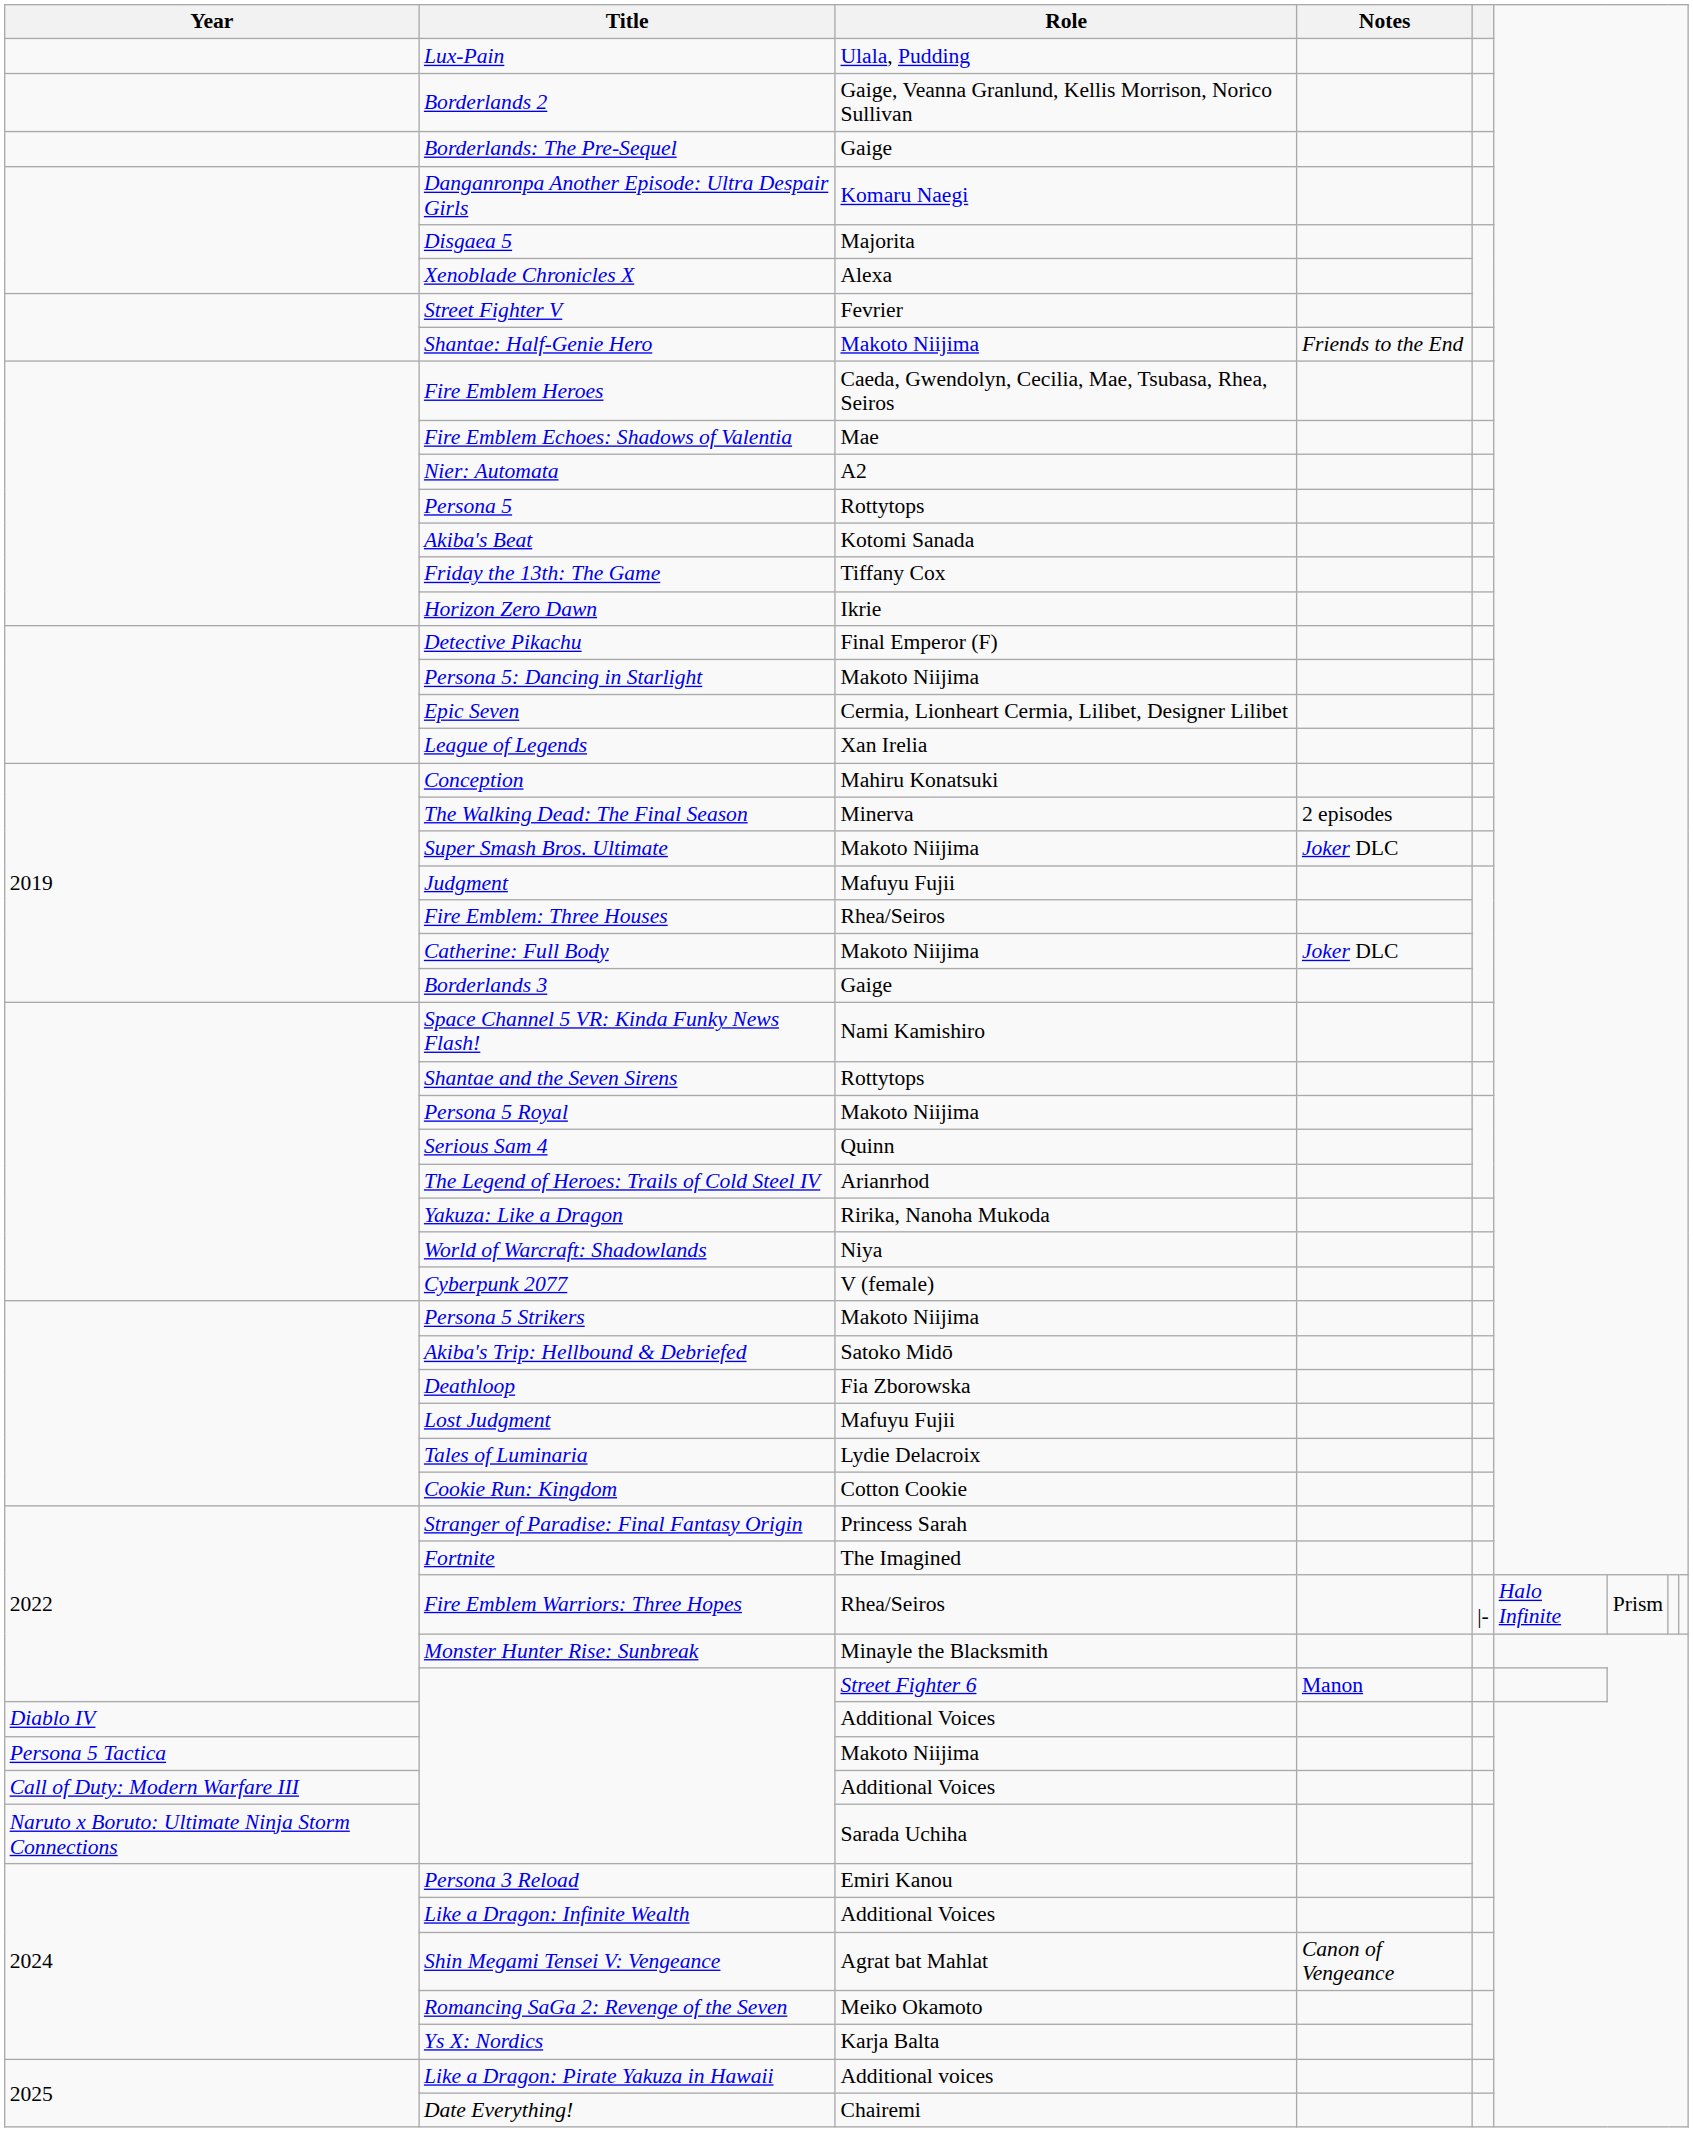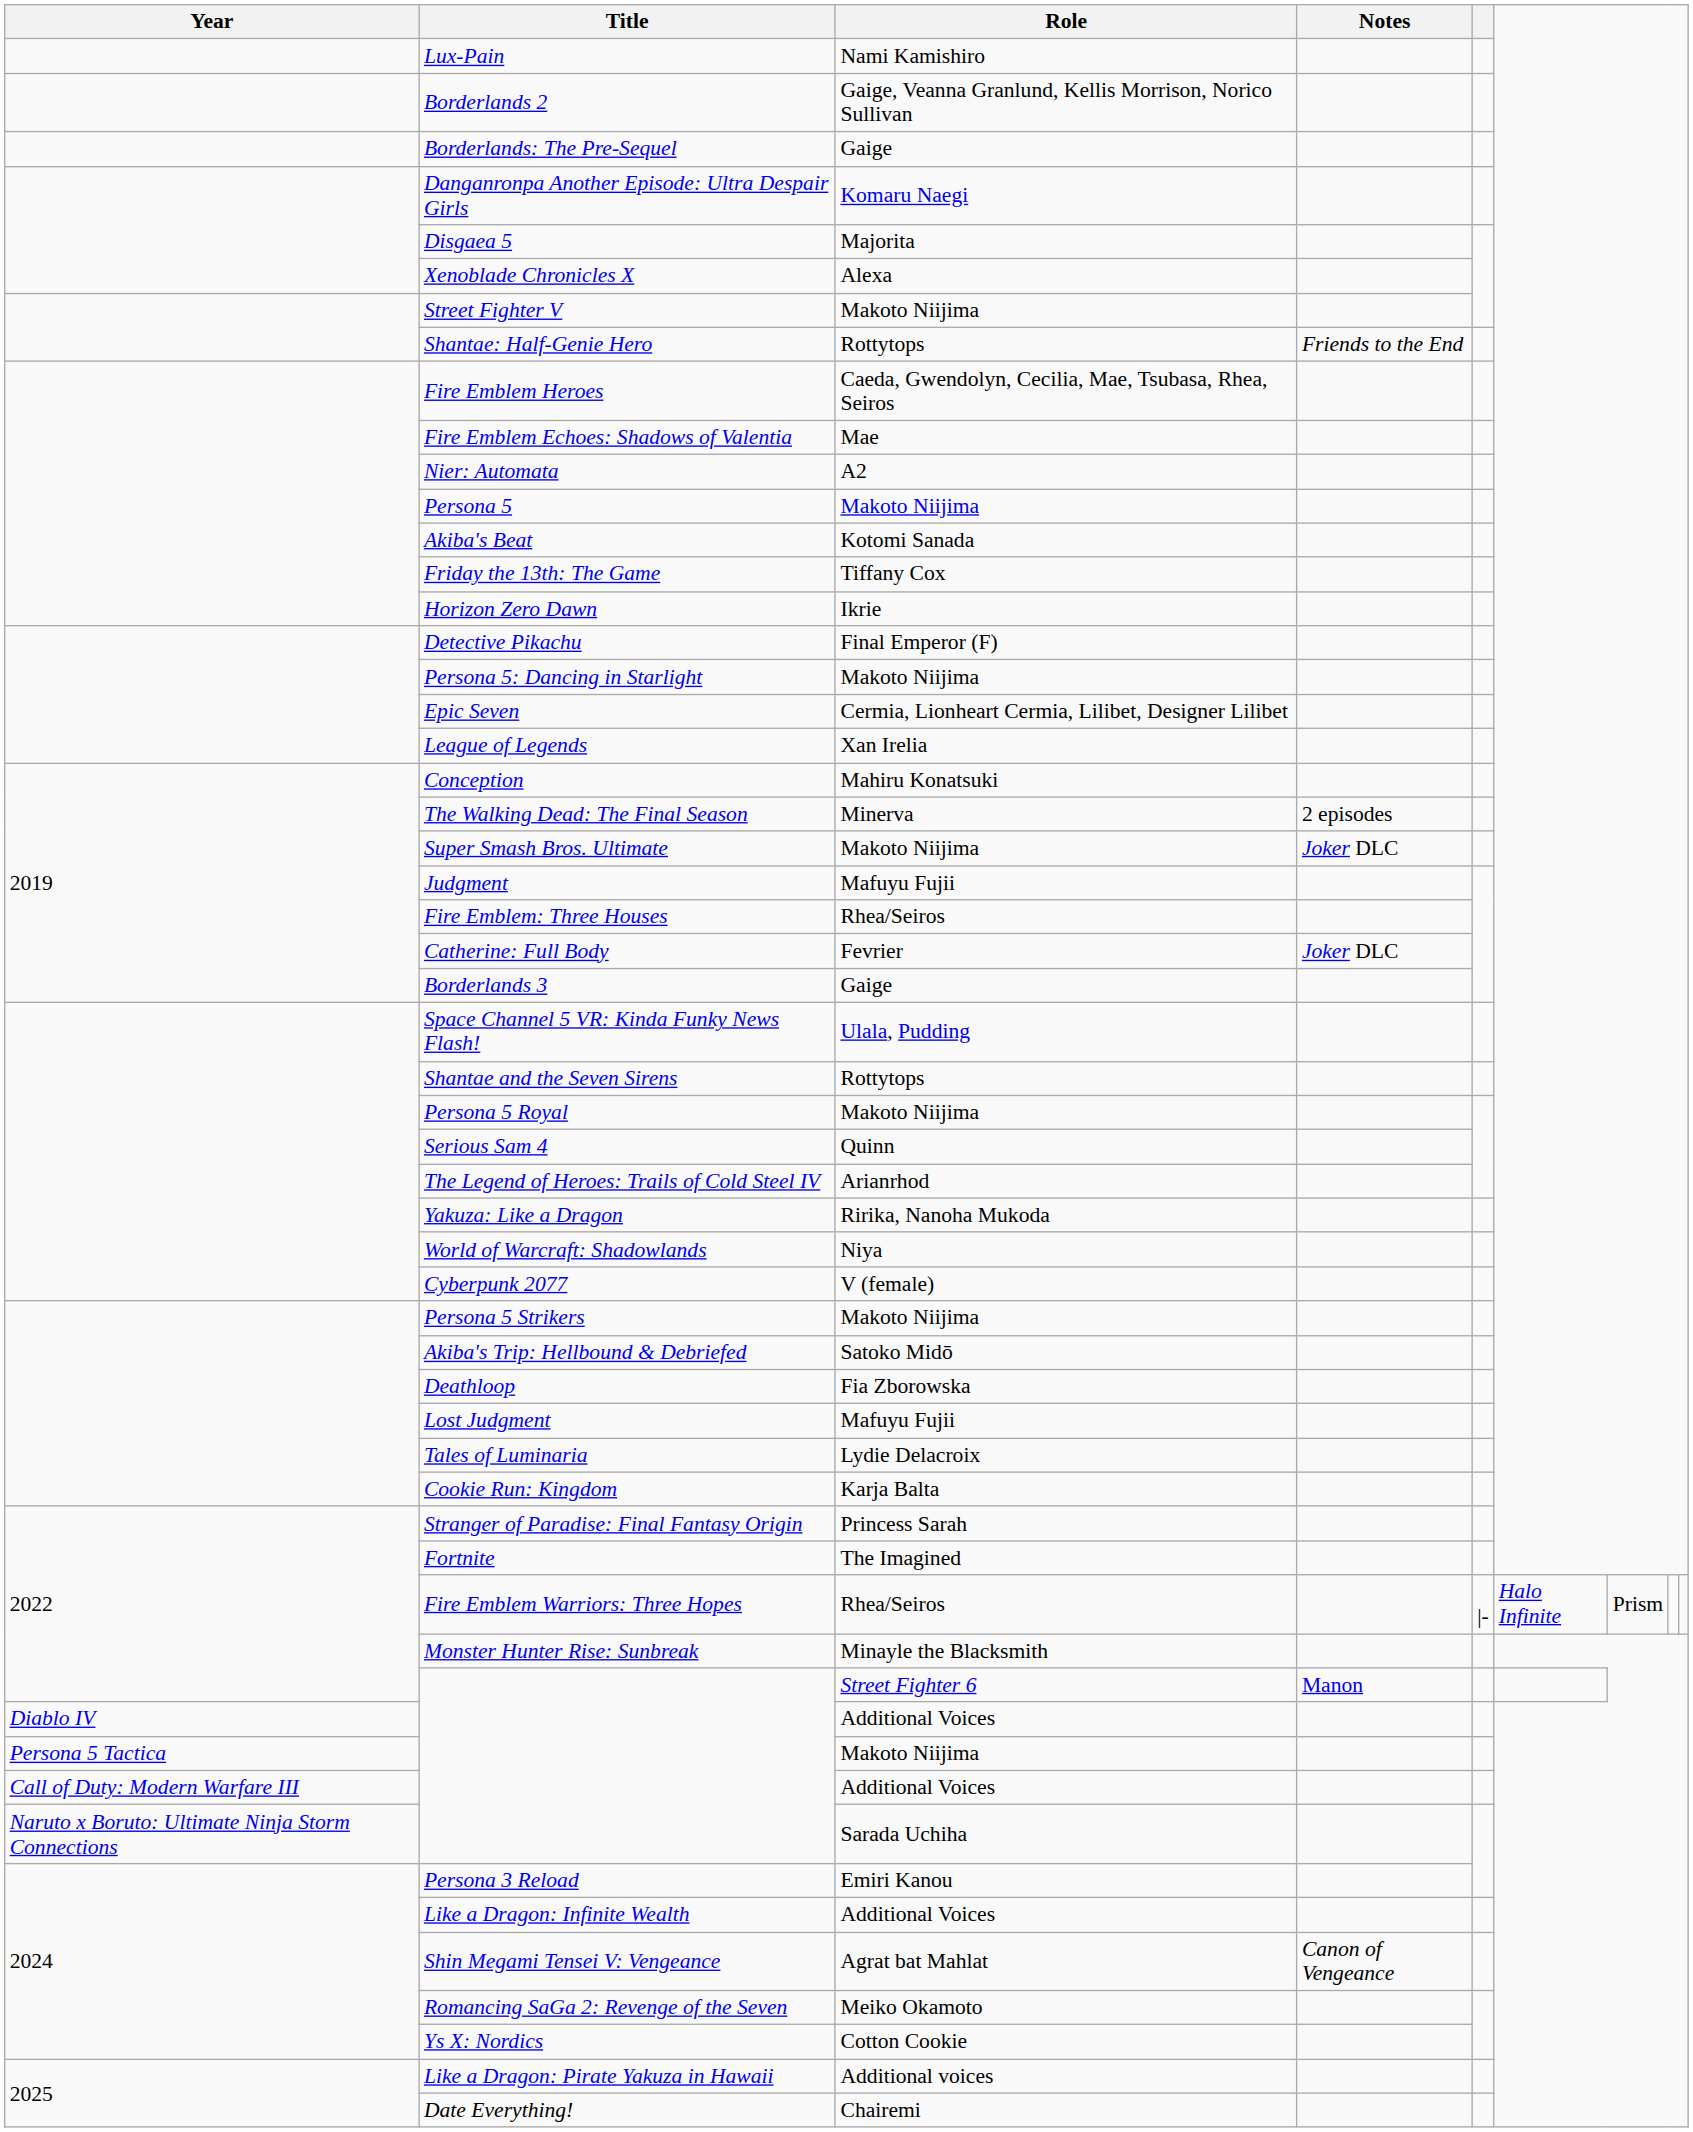Lux-Pain | Role: Ulala, Pudding -> Nami Kamishiro
Street Fighter V | Role: Fevrier -> Makoto Niijima
Shantae: Half-Genie Hero | Role: Makoto Niijima -> Rottytops
Persona 5 | Role: Rottytops -> Makoto Niijima
Catherine: Full Body | Role: Makoto Niijima -> Fevrier
Space Channel 5 VR: Kinda Funky News Flash! | Role: Nami Kamishiro -> Ulala, Pudding
Cookie Run: Kingdom | Role: Cotton Cookie -> Karja Balta
Ys X: Nordics | Role: Karja Balta -> Cotton Cookie
